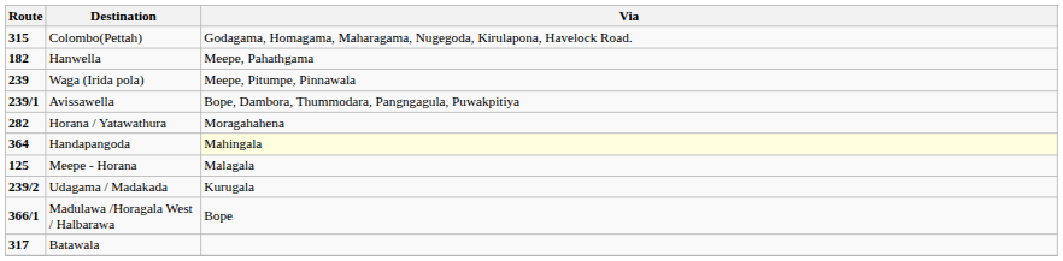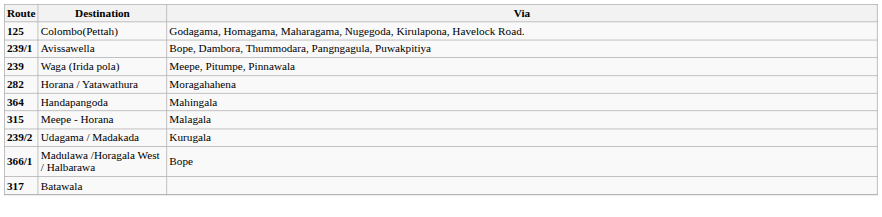Colombo(Pettah) | Route: 315 -> 125
- row: 182 | Hanwella | Meepe, Pahathgama
rows swapped: Waga (Irida pola) <-> Avissawella
Handapangoda | Via: lightyellow background -> no background
Meepe - Horana | Route: 125 -> 315
